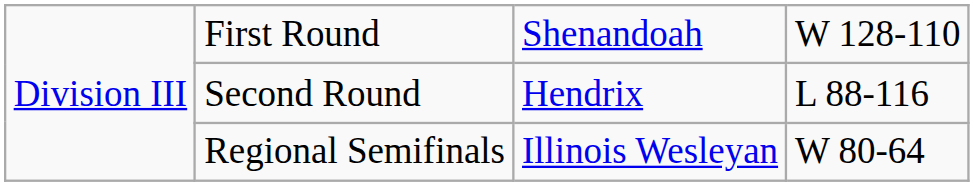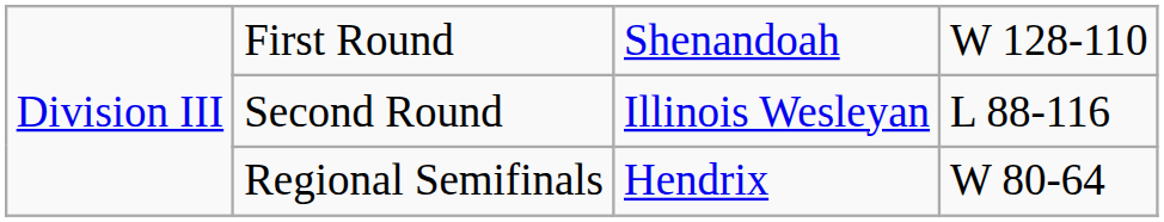Second Round | column 3: Hendrix -> Illinois Wesleyan
Regional Semifinals | column 3: Illinois Wesleyan -> Hendrix
